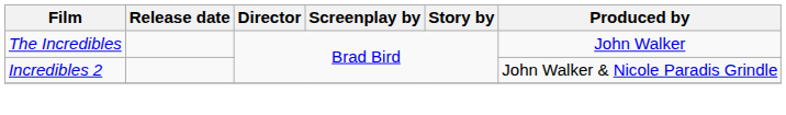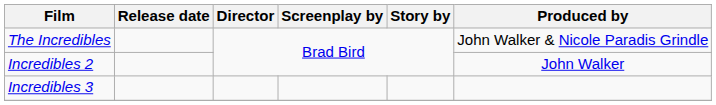The Incredibles | Produced by: John Walker -> John Walker & Nicole Paradis Grindle
Incredibles 2 | Produced by: John Walker & Nicole Paradis Grindle -> John Walker
+ row: Incredibles 3
